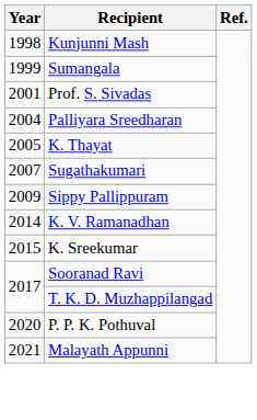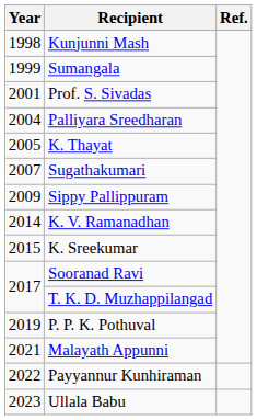P. P. K. Pothuval | Year: 2020 -> 2019
+ row: 2022 | Payyannur Kunhiraman
+ row: 2023 | Ullala Babu
